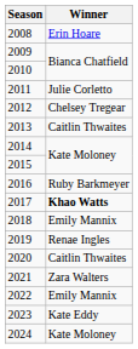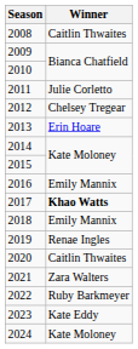2008 | Winner: Erin Hoare -> Caitlin Thwaites
2013 | Winner: Caitlin Thwaites -> Erin Hoare
2016 | Winner: Ruby Barkmeyer -> Emily Mannix
2022 | Winner: Emily Mannix -> Ruby Barkmeyer
